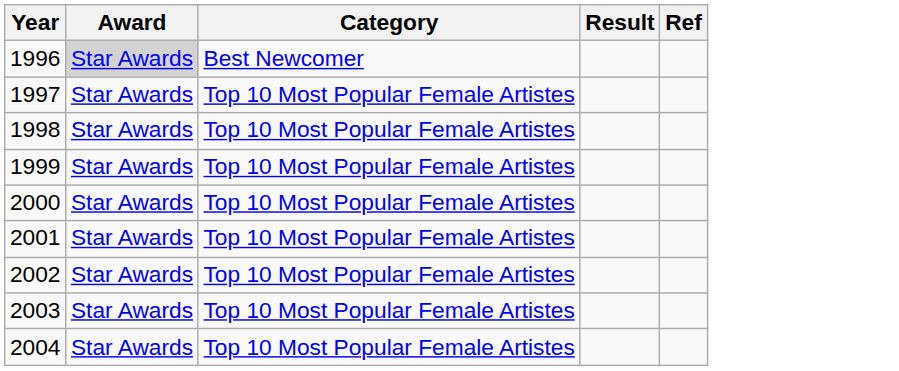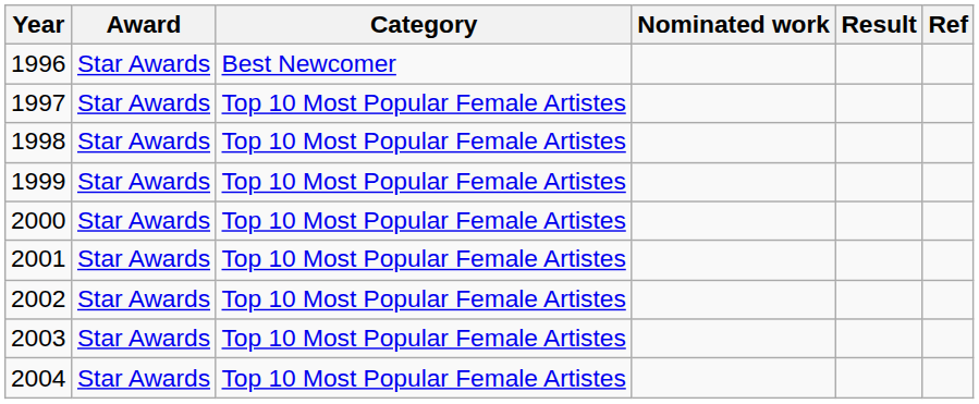+ column: Nominated work
1996 | Award: lightgrey background -> no background
